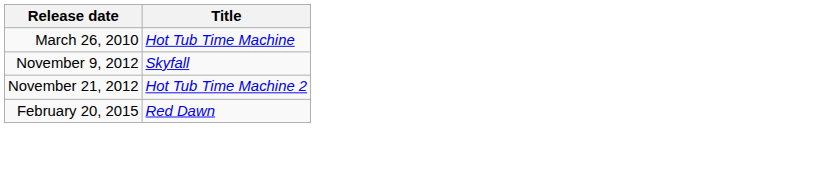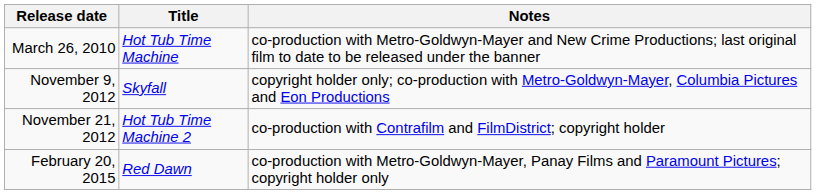+ column: Notes | co-production with Metro-Goldwyn-Mayer and New Crime Productions; last original film to date to be released under the banner | copyright holder only; co-production with Metro-Goldwyn-Mayer, Columbia Pictures and Eon Productions | co-production with Contrafilm and FilmDistrict; copyright holder | co-production with Metro-Goldwyn-Mayer, Panay Films and Paramount Pictures; copyright holder only
